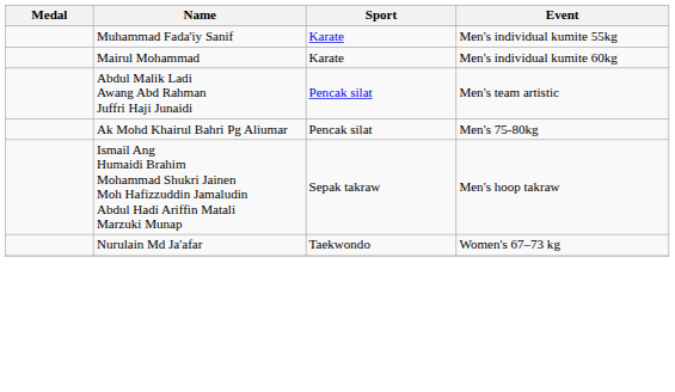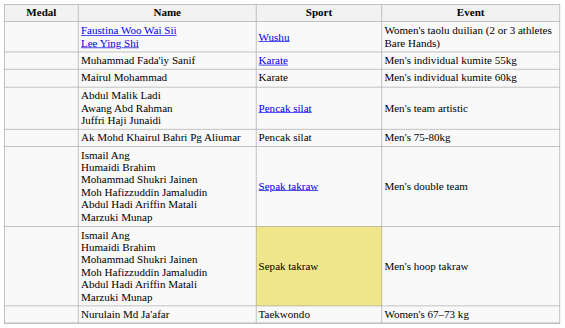+ row: Faustina Woo Wai Sii Lee Ying Shi | Wushu | Women's taolu duilian (2 or 3 athletes Bare Hands)
+ row: Ismail Ang Humaidi Brahim Mohammad Shukri Jainen Moh Hafizzuddin Jamaludin Abdul Hadi Ariffin Matali Marzuki Munap | Sepak takraw | Men's double team
Men's hoop takraw | Sport: no background -> khaki background
